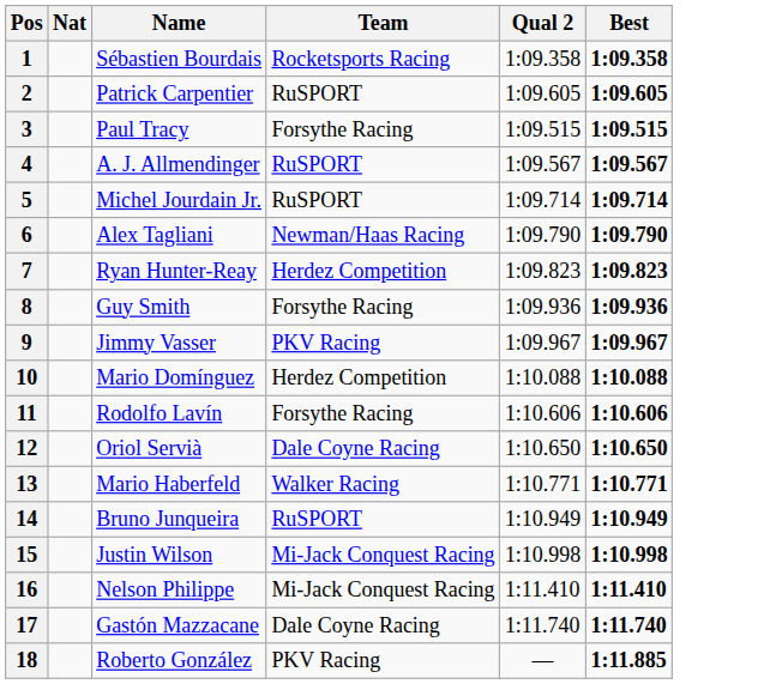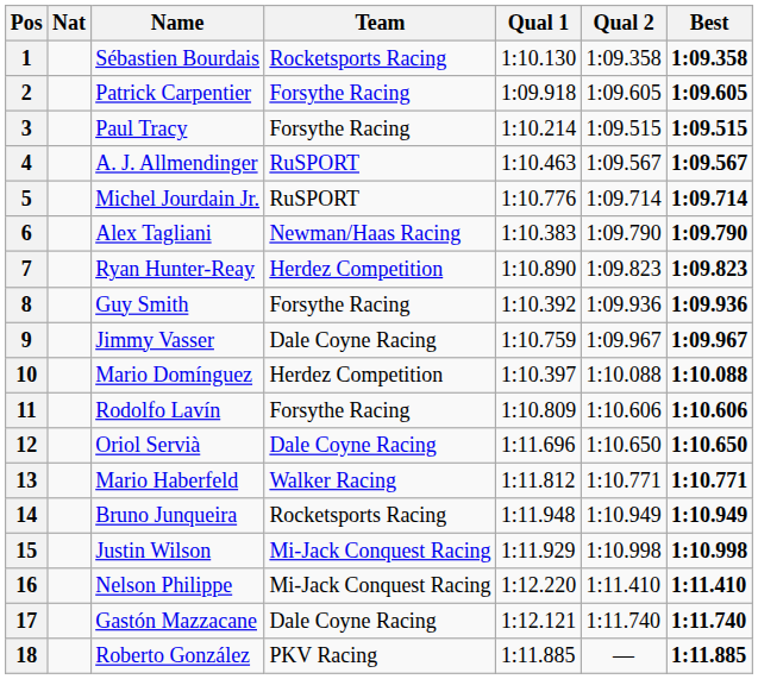+ column: Qual 1 | 1:10.130 | 1:09.918 | 1:10.214 | 1:10.463 | 1:10.776 | 1:10.383 | 1:10.890 | 1:10.392 | 1:10.759 | 1:10.397 | 1:10.809 | 1:11.696 | 1:11.812 | 1:11.948 | 1:11.929 | 1:12.220 | 1:12.121 | 1:11.885
2 | Team: RuSPORT -> Forsythe Racing
9 | Team: PKV Racing -> Dale Coyne Racing
14 | Team: RuSPORT -> Rocketsports Racing
